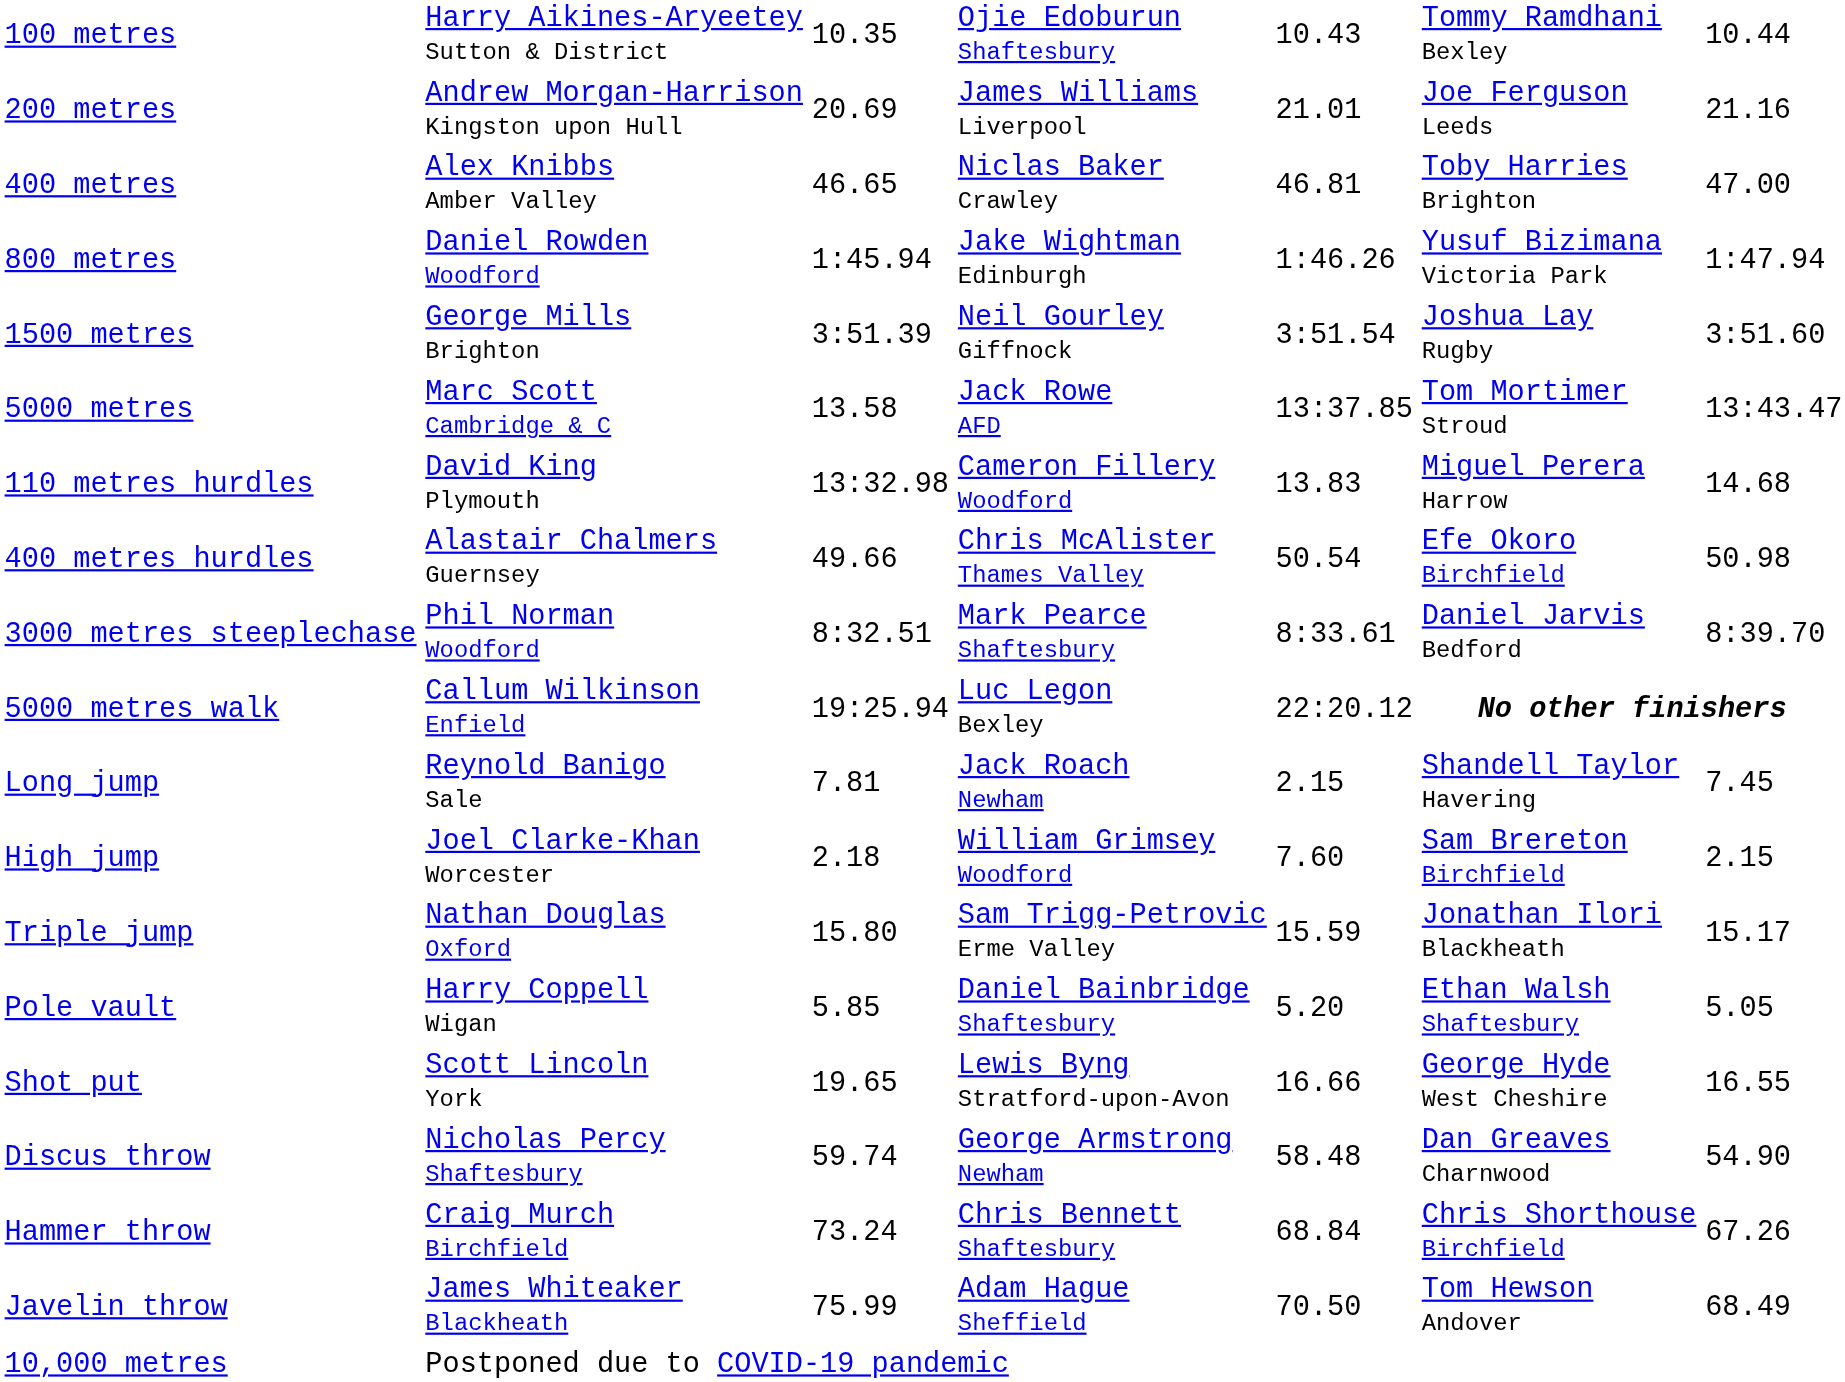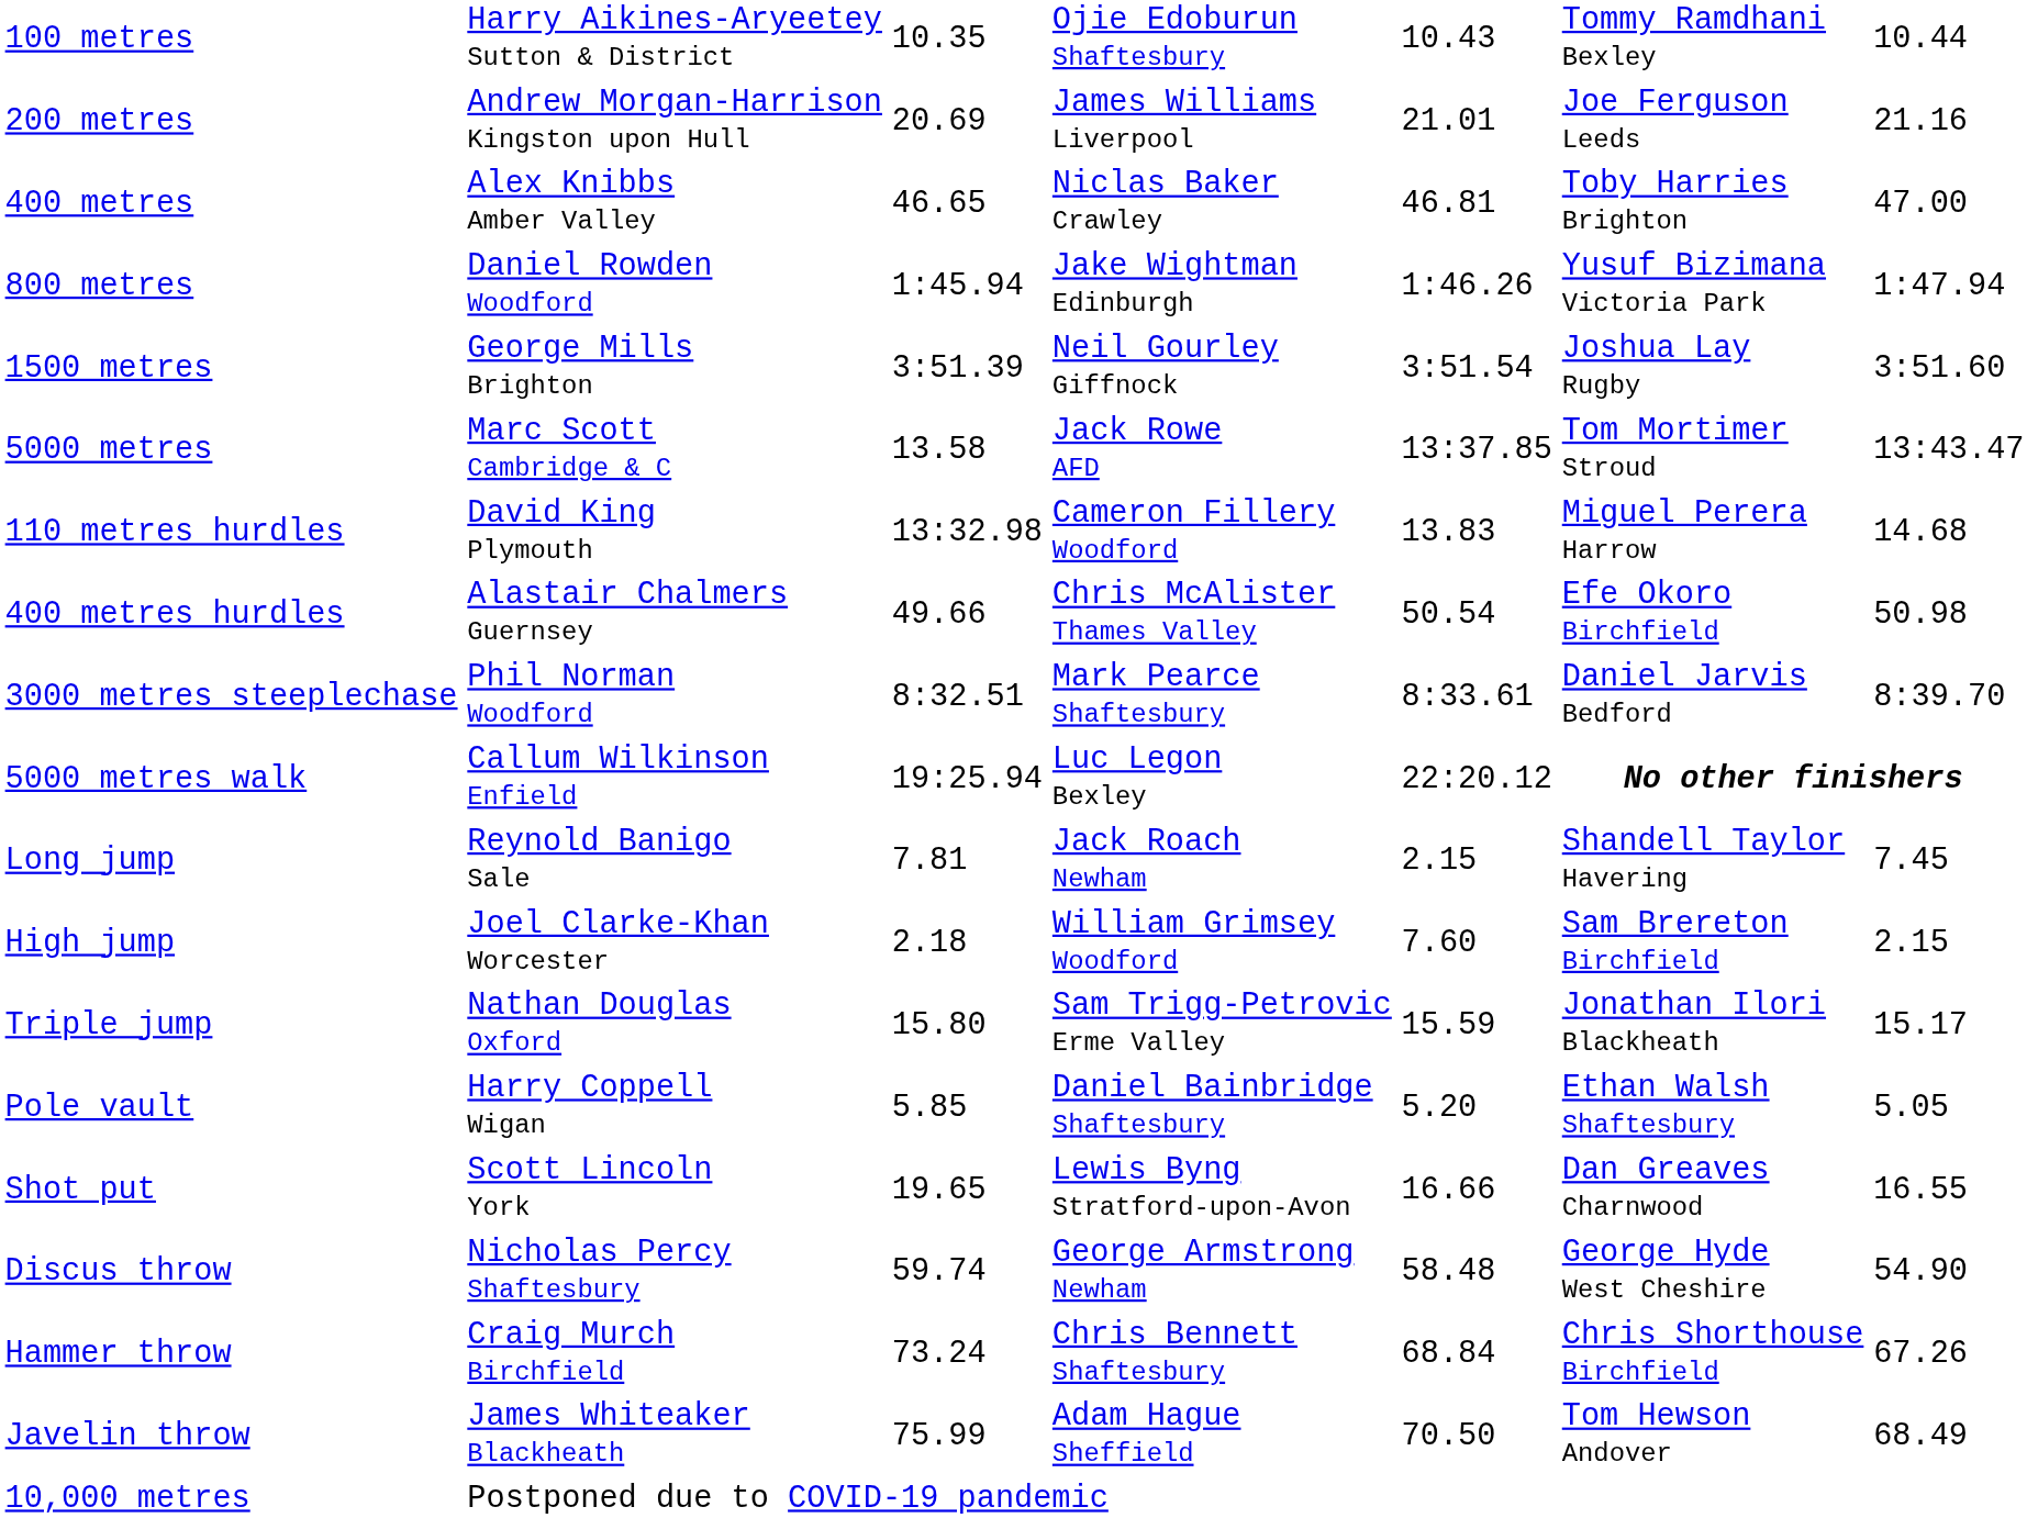Shot put | column 6: George Hyde West Cheshire -> Dan Greaves Charnwood
Discus throw | column 6: Dan Greaves Charnwood -> George Hyde West Cheshire
